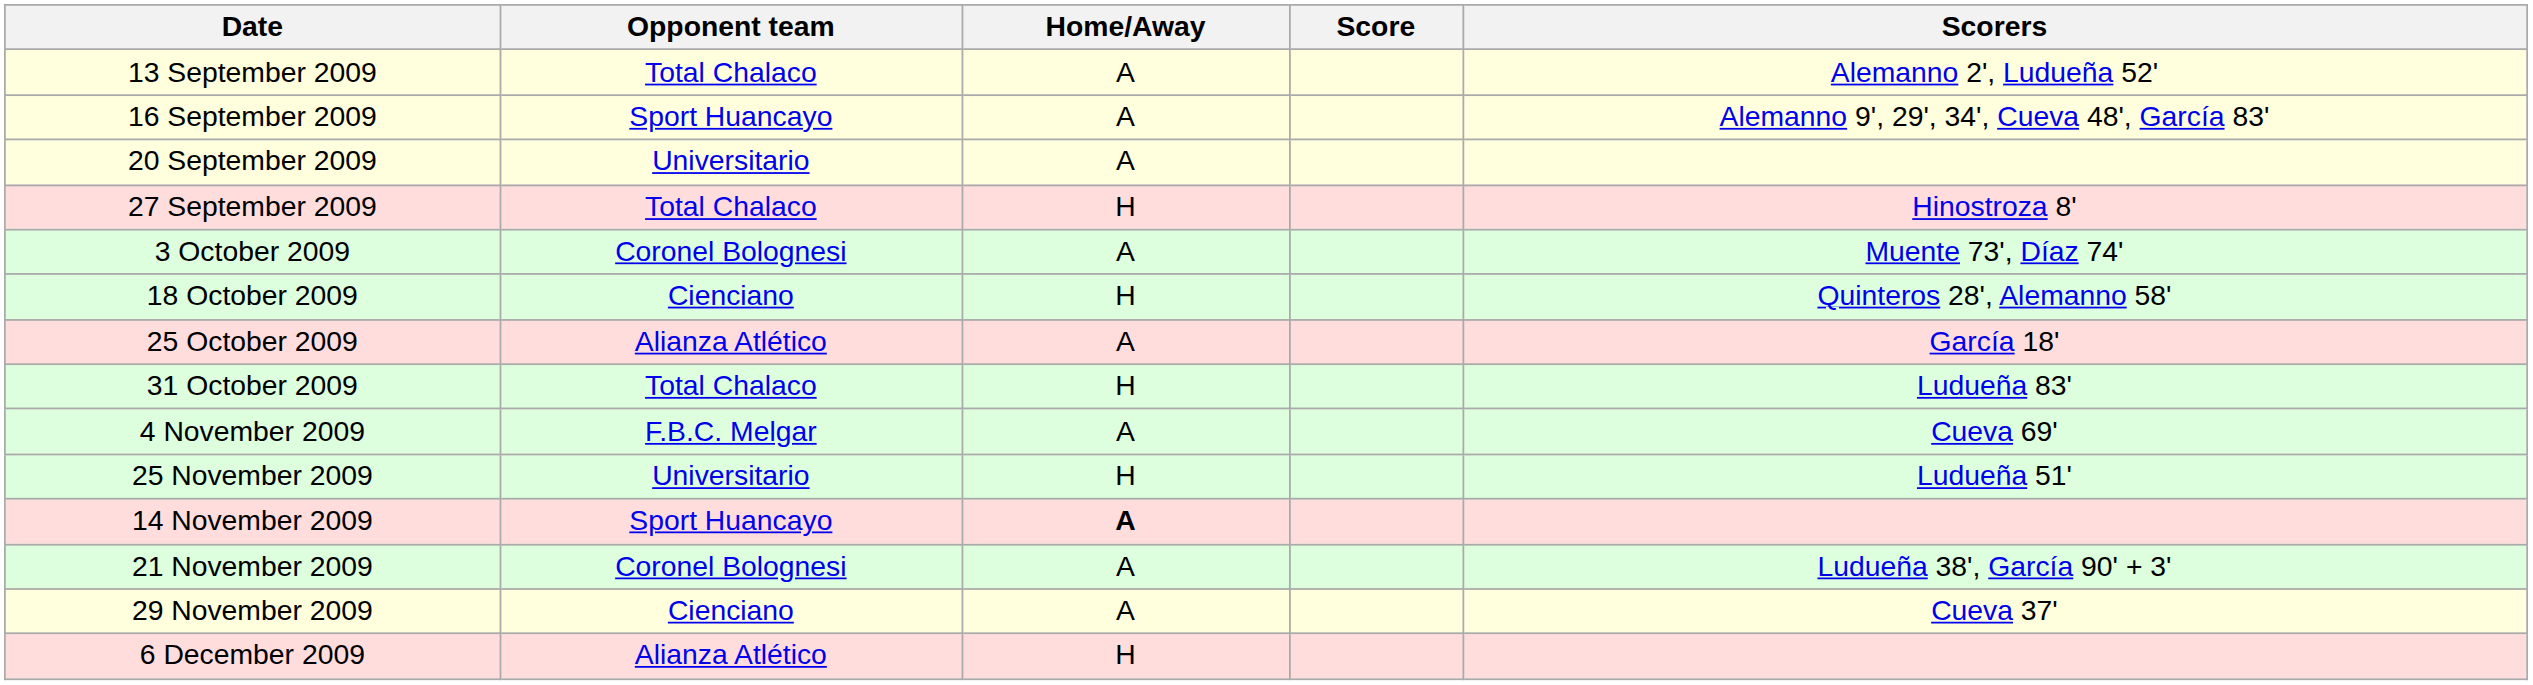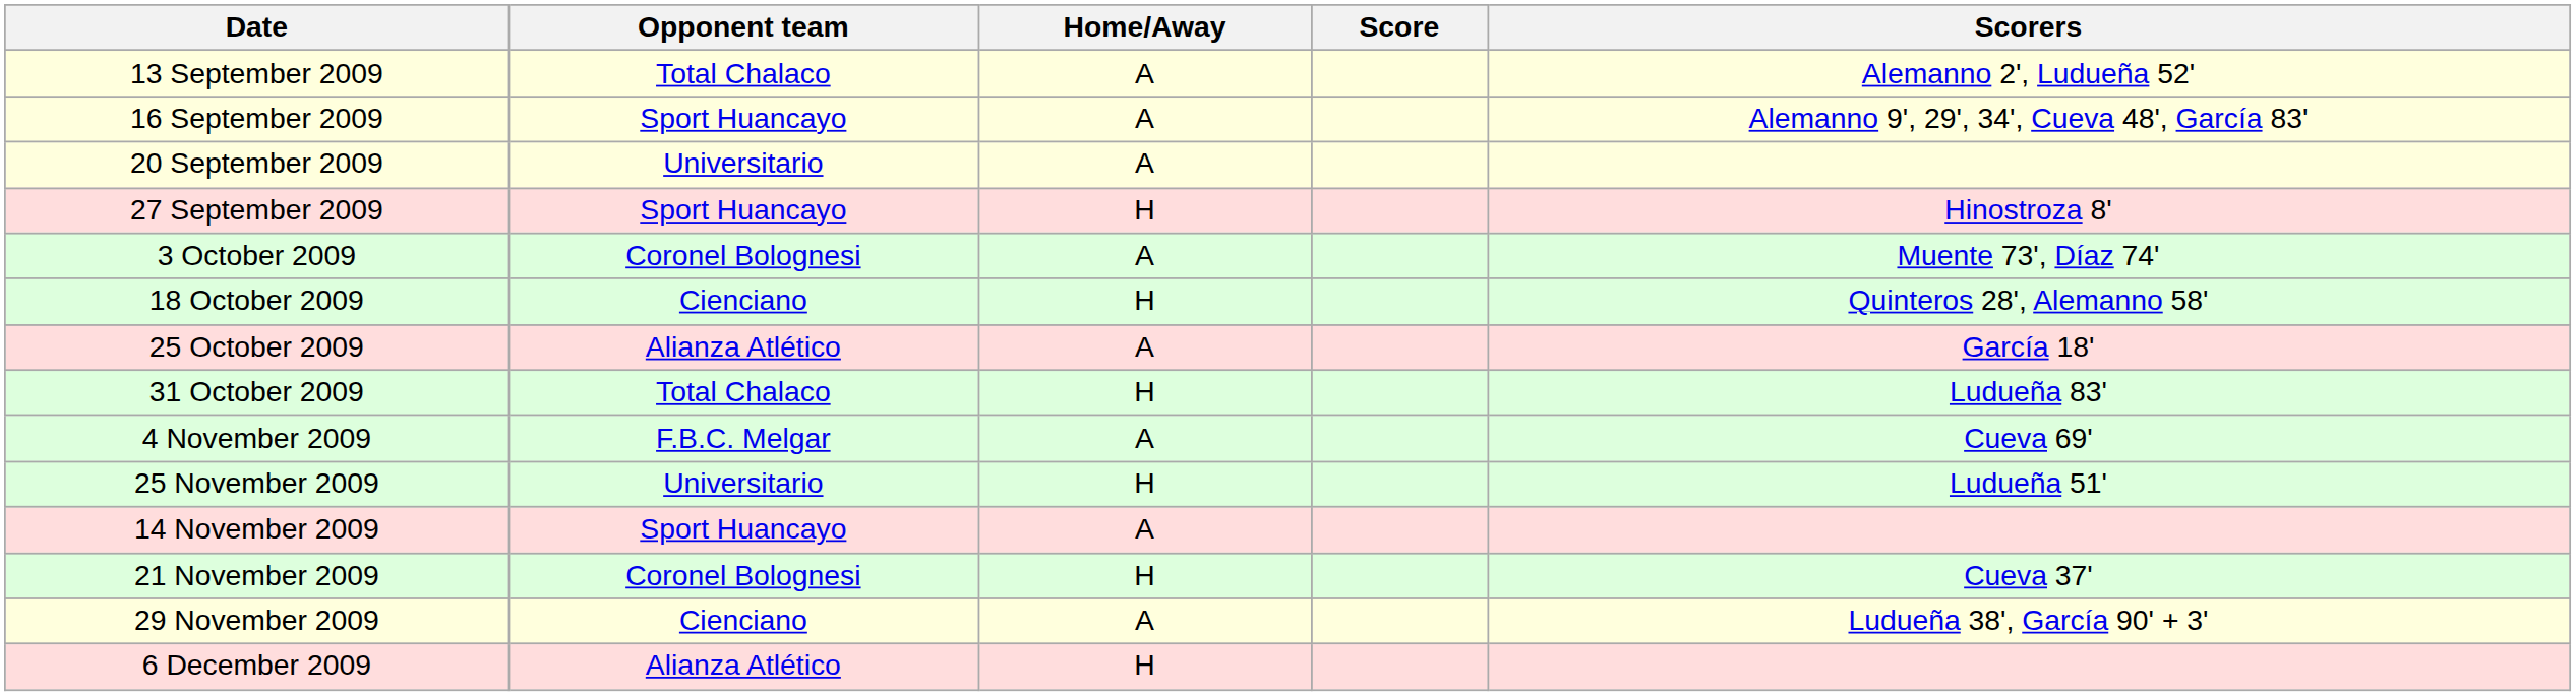27 September 2009 | Opponent team: Total Chalaco -> Sport Huancayo
14 November 2009 | Home/Away: bold -> normal
21 November 2009 | Home/Away: A -> H
21 November 2009 | Scorers: Ludueña 38', García 90' + 3' -> Cueva 37'
29 November 2009 | Scorers: Cueva 37' -> Ludueña 38', García 90' + 3'
